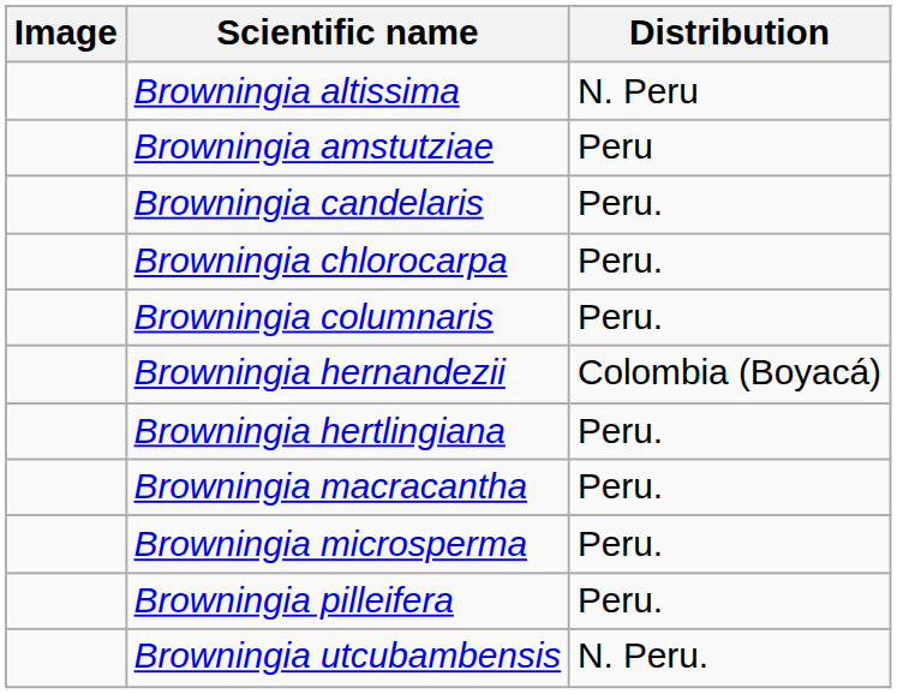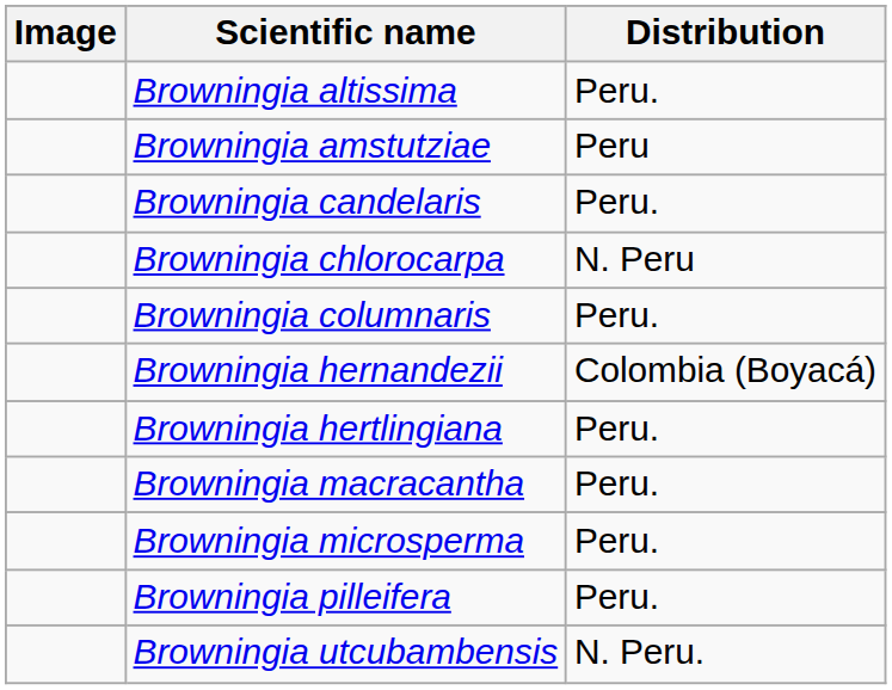Browningia altissima | Distribution: N. Peru -> Peru.
Browningia chlorocarpa | Distribution: Peru. -> N. Peru
